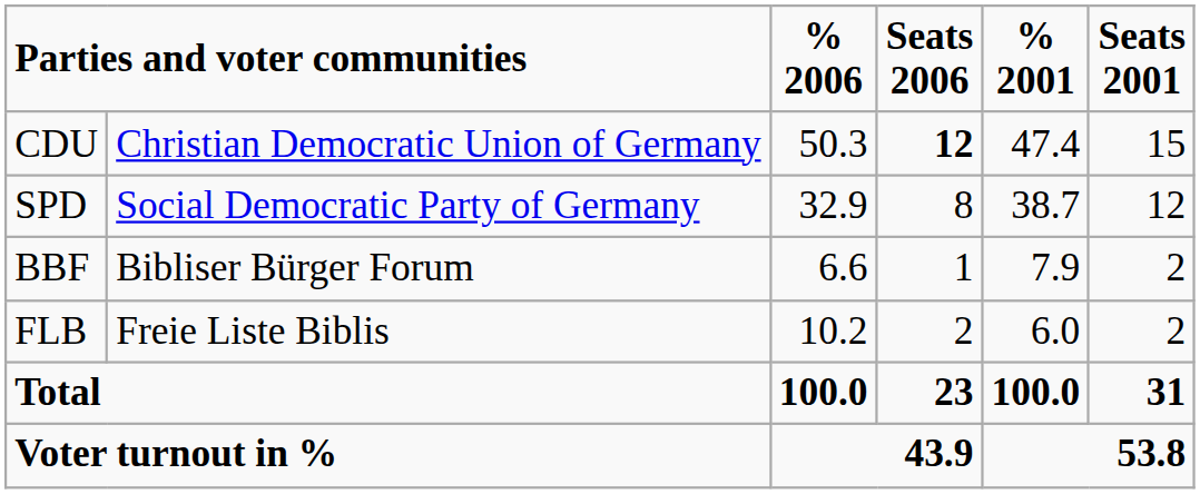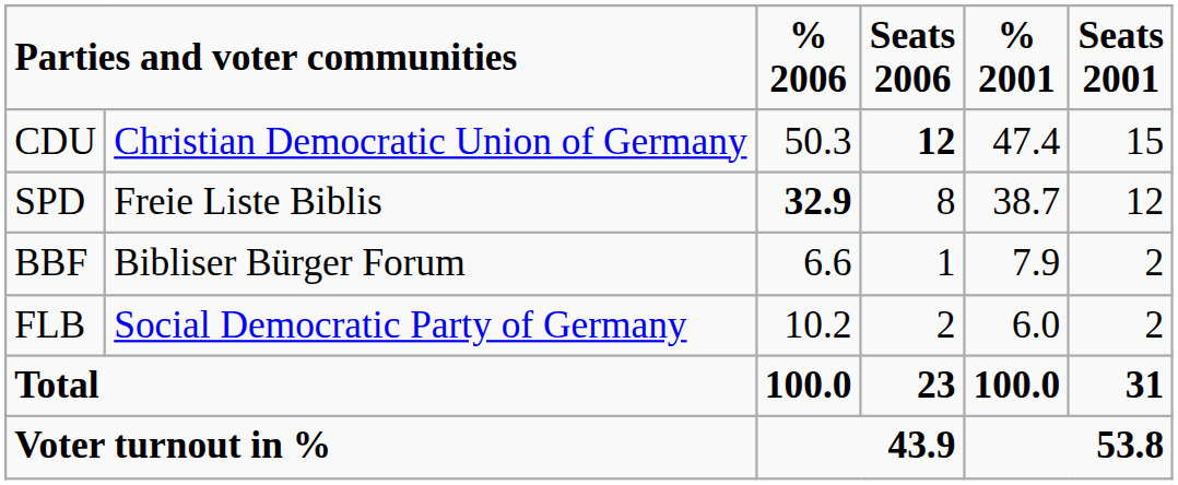SPD | column 2: Social Democratic Party of Germany -> Freie Liste Biblis
SPD | % 2006: normal -> bold
FLB | column 2: Freie Liste Biblis -> Social Democratic Party of Germany
